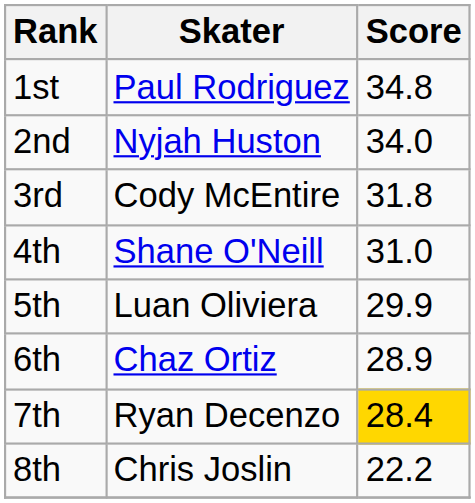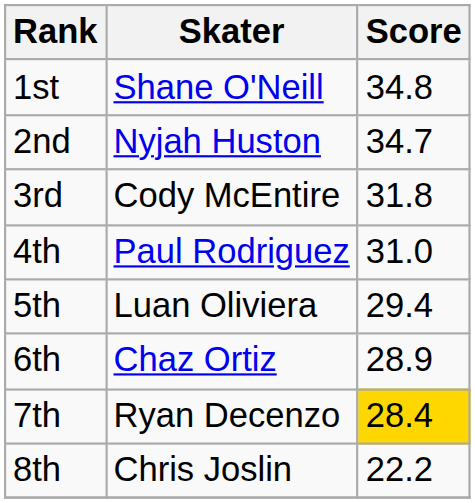1st | Skater: Paul Rodriguez -> Shane O'Neill
2nd | Score: 34.0 -> 34.7
4th | Skater: Shane O'Neill -> Paul Rodriguez
5th | Score: 29.9 -> 29.4
